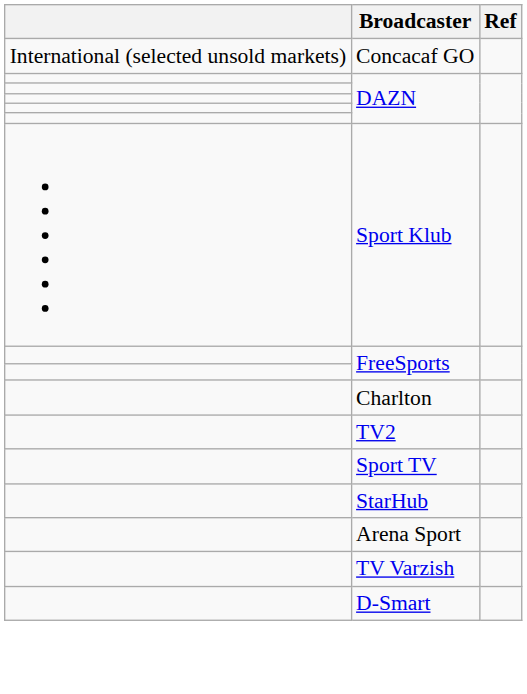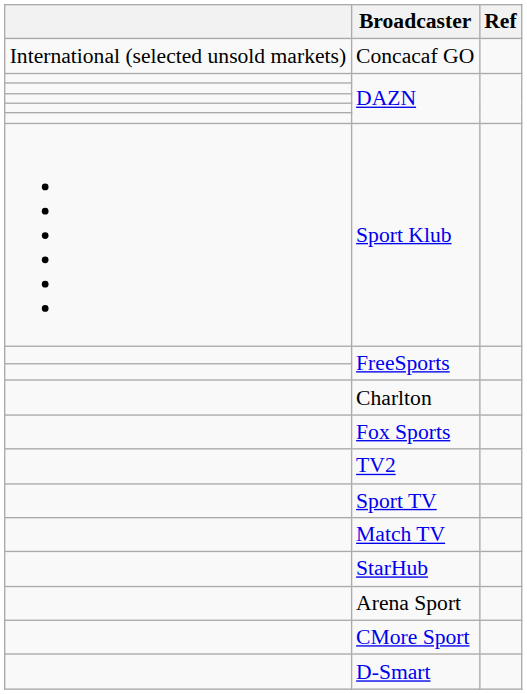+ row: Fox Sports
+ row: Match TV
+ row: CMore Sport
- row: TV Varzish
